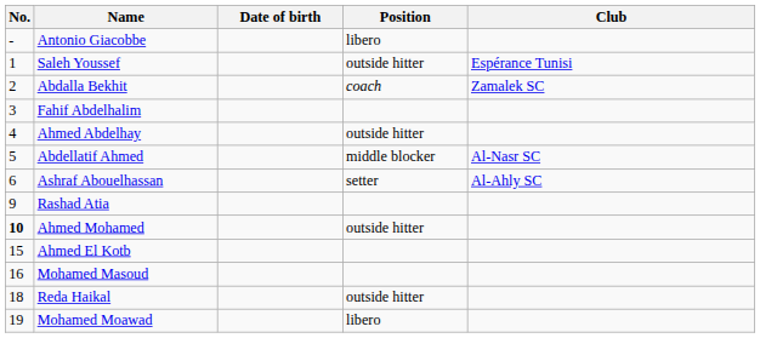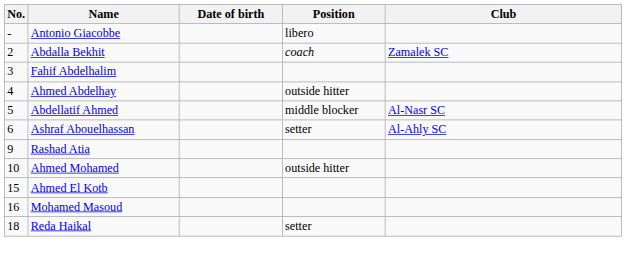- row: 1 | Saleh Youssef | outside hitter | Espérance Tunisi
Ahmed Mohamed | No.: bold -> normal
Reda Haikal | Position: outside hitter -> setter
- row: 19 | Mohamed Moawad | libero
